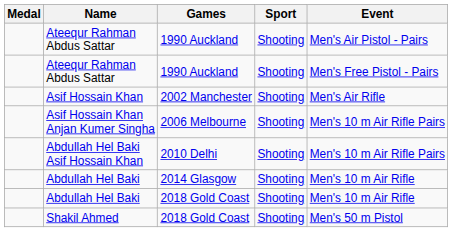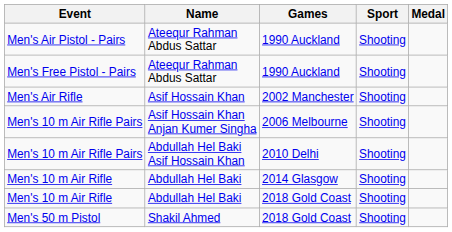columns swapped: Medal <-> Event
